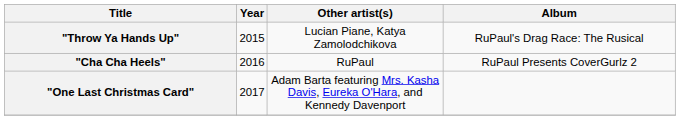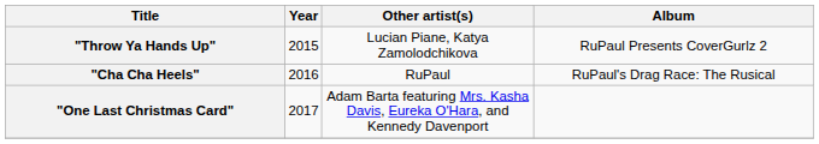"Throw Ya Hands Up" | Album: RuPaul's Drag Race: The Rusical -> RuPaul Presents CoverGurlz 2
"Cha Cha Heels" | Album: RuPaul Presents CoverGurlz 2 -> RuPaul's Drag Race: The Rusical
